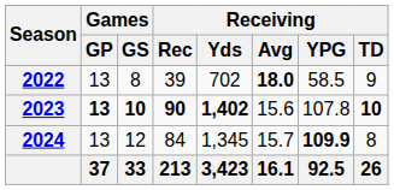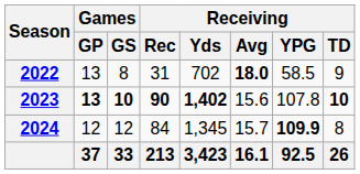2022 | Receiving / Rec: 39 -> 31
2024 | Games / GP: 13 -> 12
